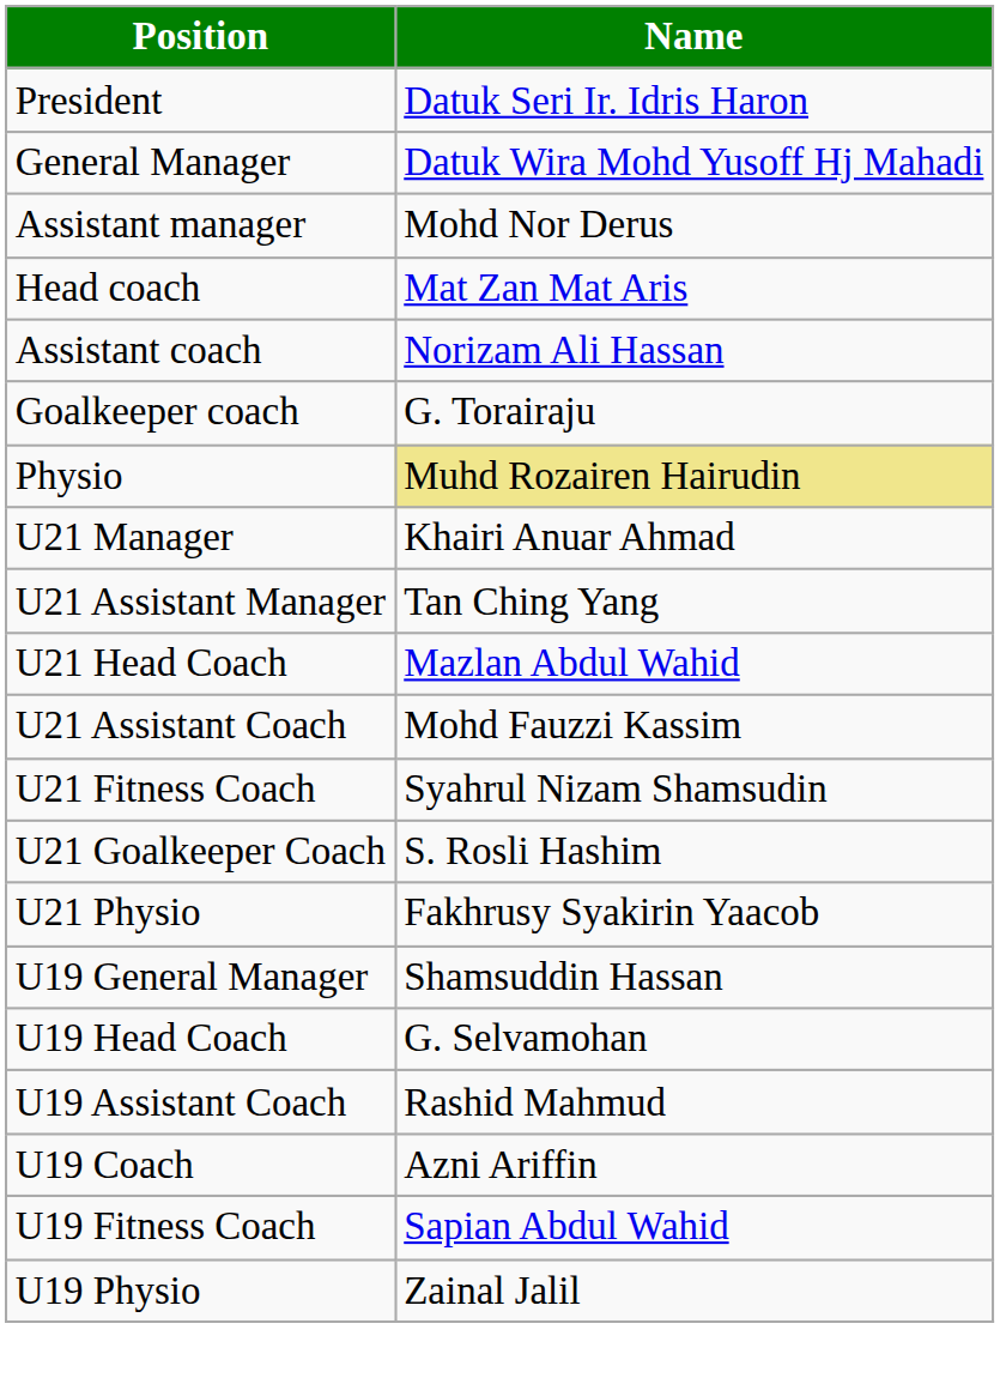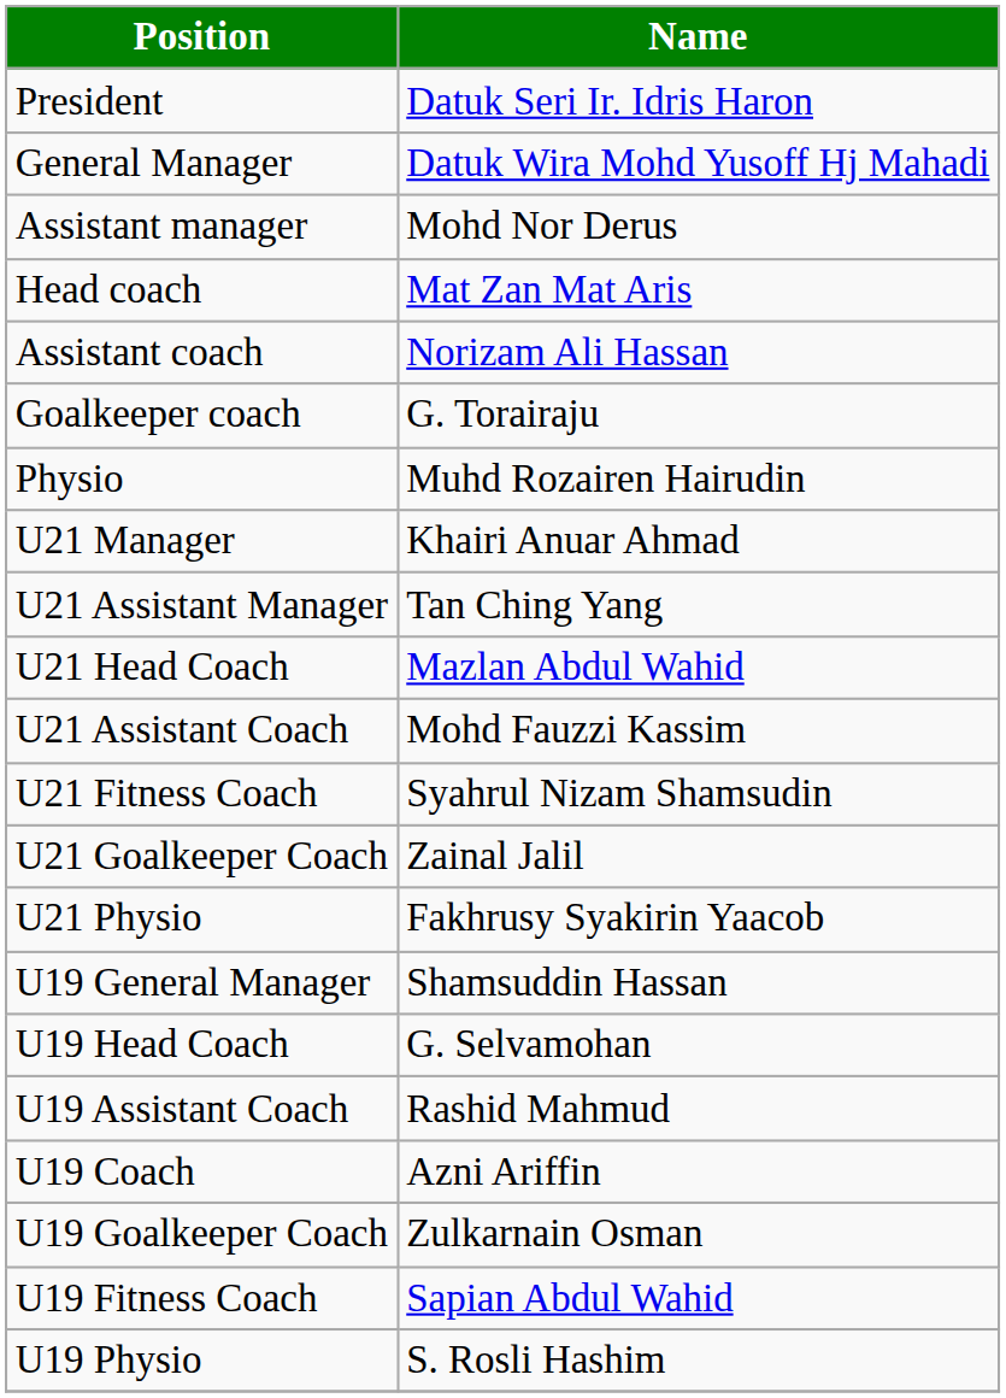Physio | Name: khaki background -> no background
U21 Goalkeeper Coach | Name: S. Rosli Hashim -> Zainal Jalil
+ row: U19 Goalkeeper Coach | Zulkarnain Osman
U19 Physio | Name: Zainal Jalil -> S. Rosli Hashim
